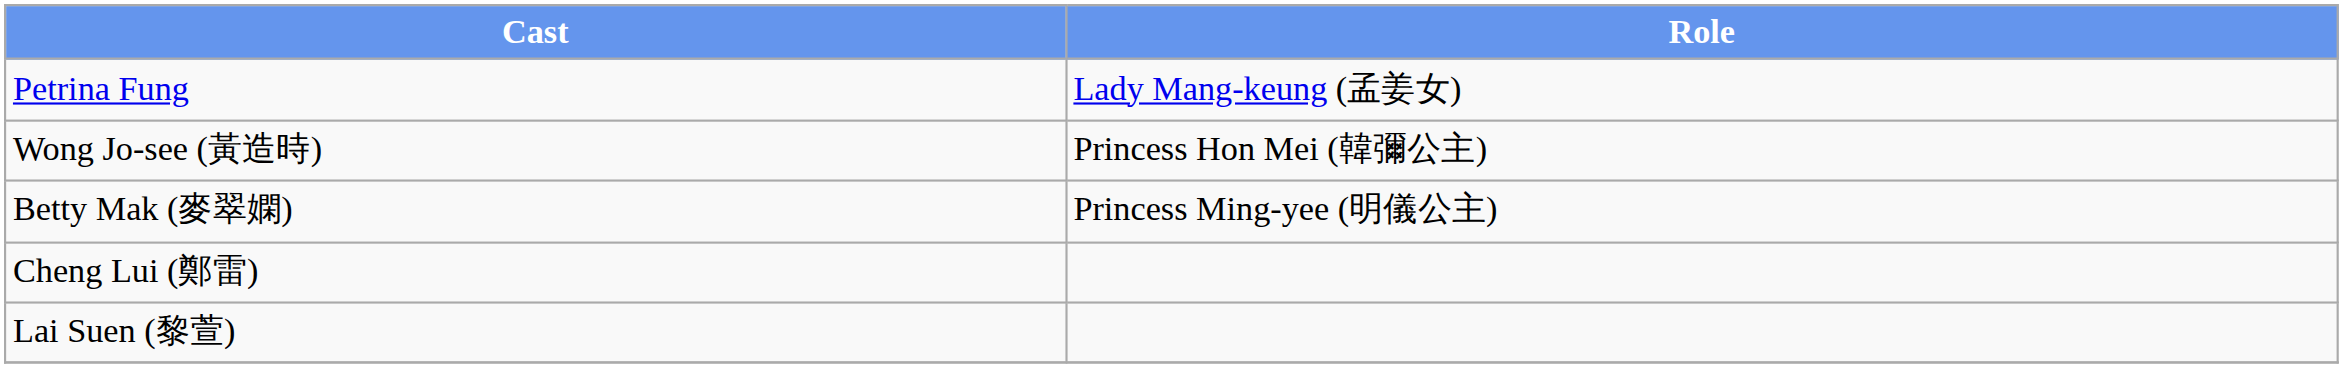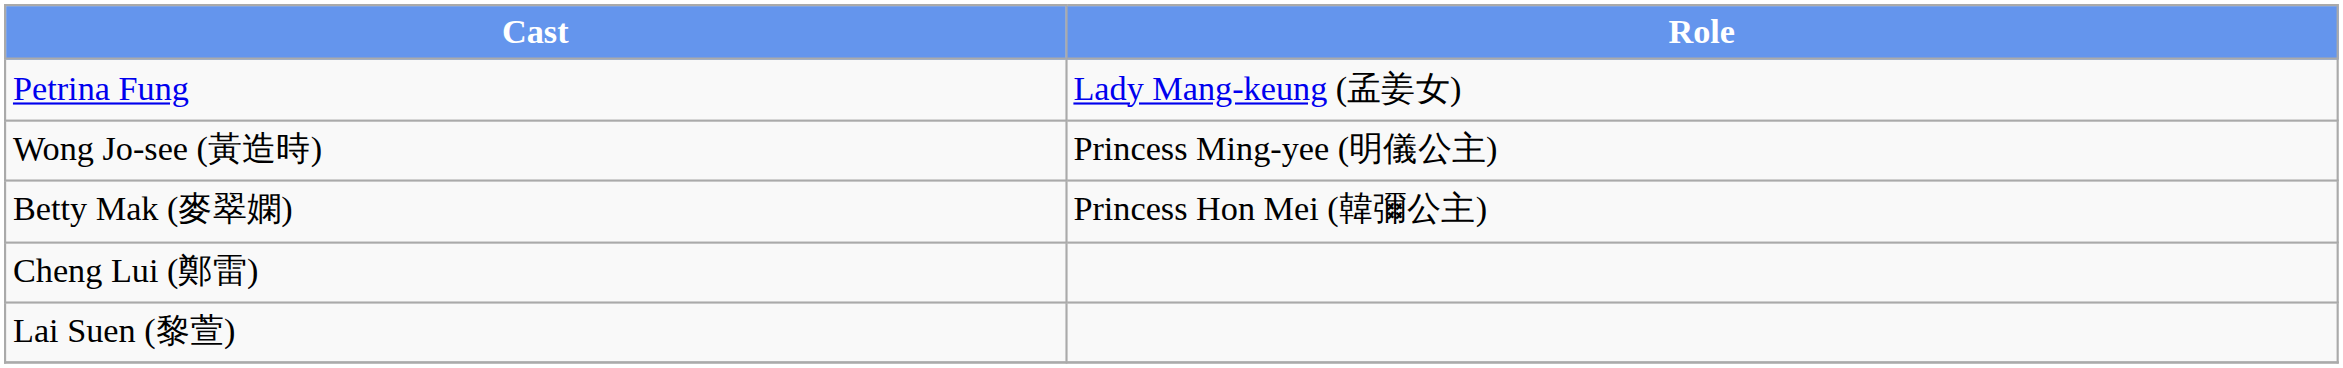Wong Jo-see (黃造時) | Role: Princess Hon Mei (韓彌公主) -> Princess Ming-yee (明儀公主)
Betty Mak (麥翠嫻) | Role: Princess Ming-yee (明儀公主) -> Princess Hon Mei (韓彌公主)
